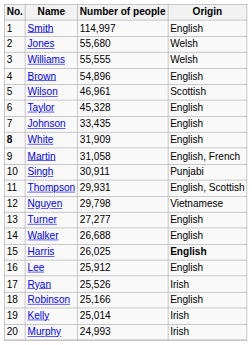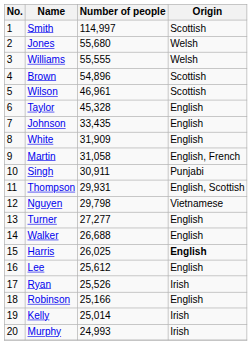Smith | Origin: English -> Scottish
Brown | Origin: English -> Scottish
White | No.: bold -> normal
Lee | Number of people: 25,912 -> 25,612
